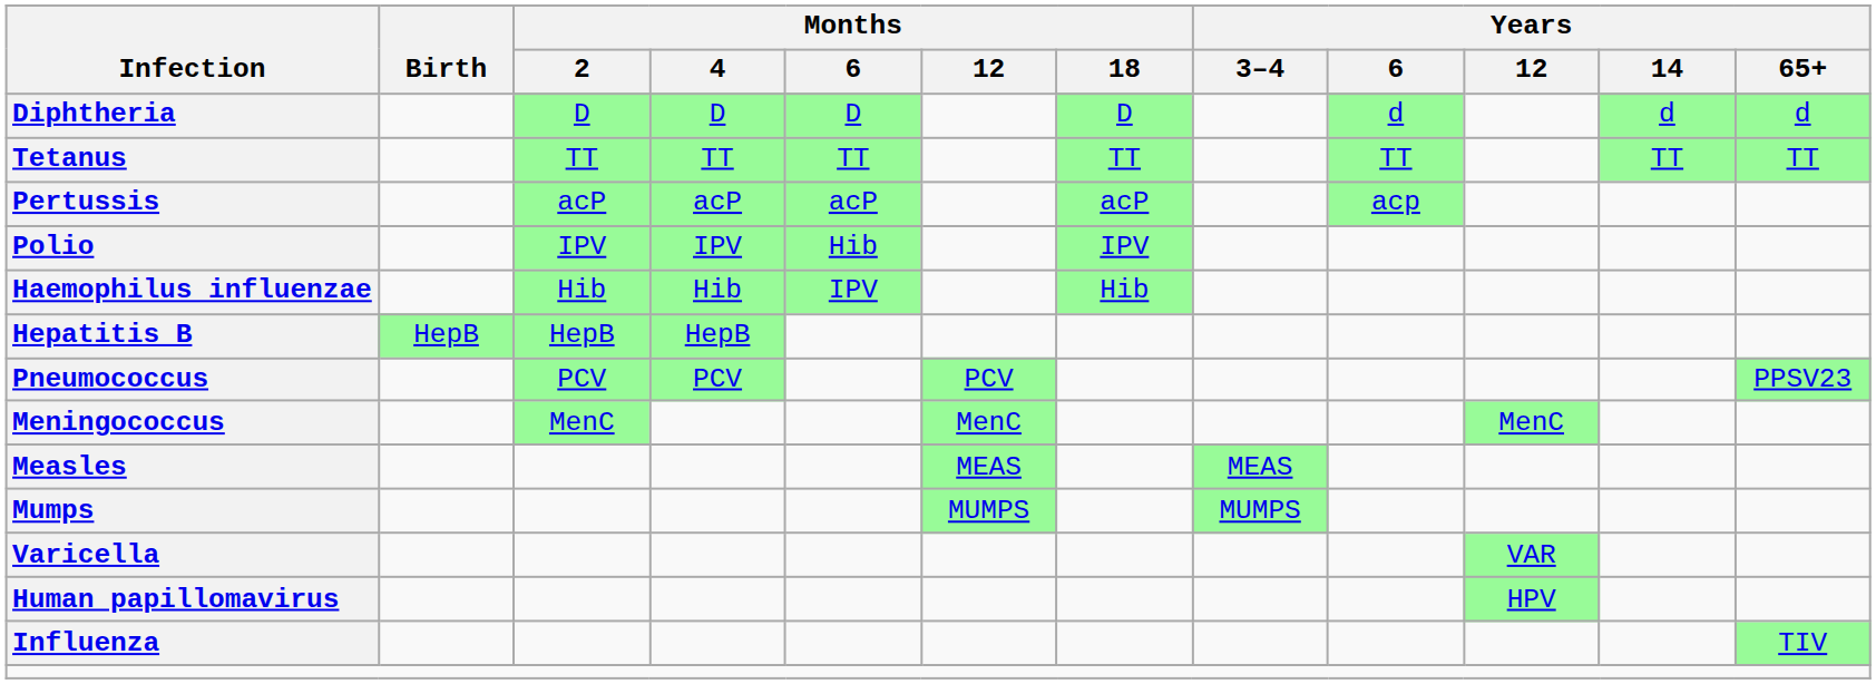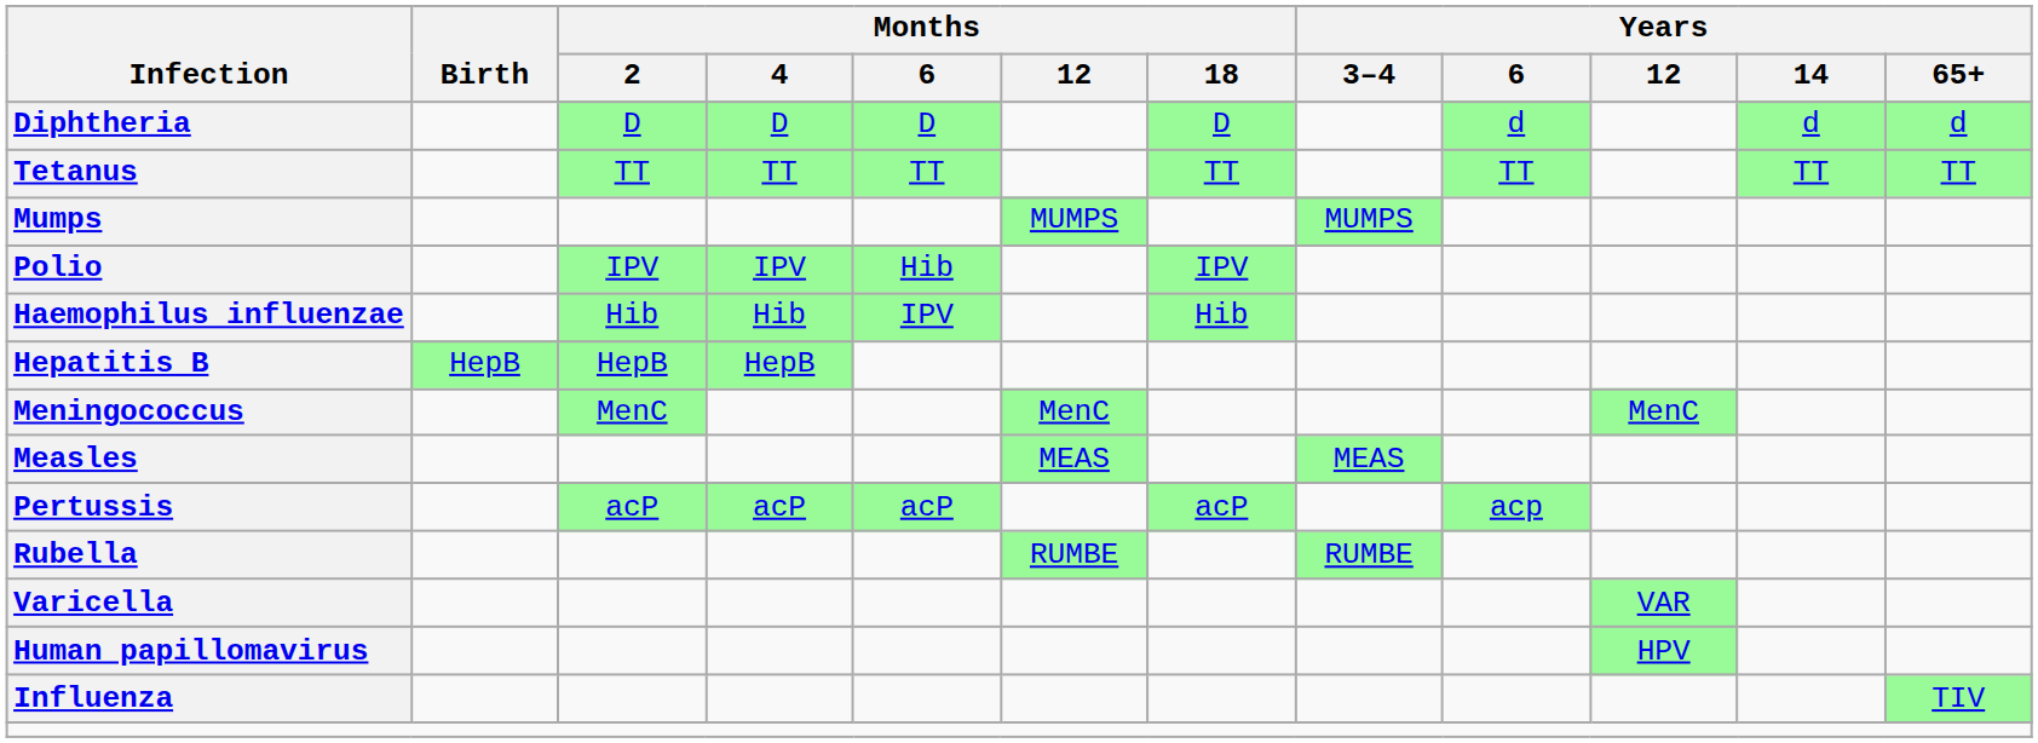rows swapped: Pertussis <-> Mumps
- row: Pneumococcus | PCV | PCV | PCV | PPSV23
+ row: Rubella | RUMBE | RUMBE
